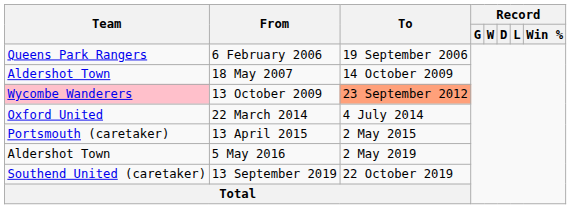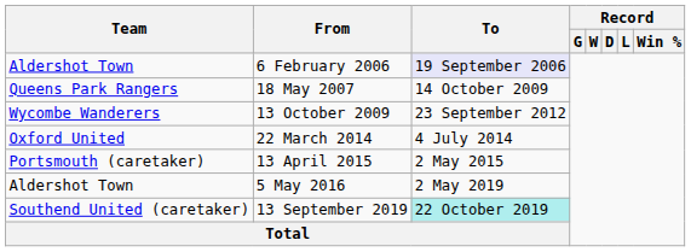6 February 2006 | Team: Queens Park Rangers -> Aldershot Town
6 February 2006 | To: no background -> lavender background
18 May 2007 | Team: Aldershot Town -> Queens Park Rangers
13 October 2009 | Team: pink background -> no background
13 October 2009 | To: lightsalmon background -> no background
13 September 2019 | To: no background -> paleturquoise background
